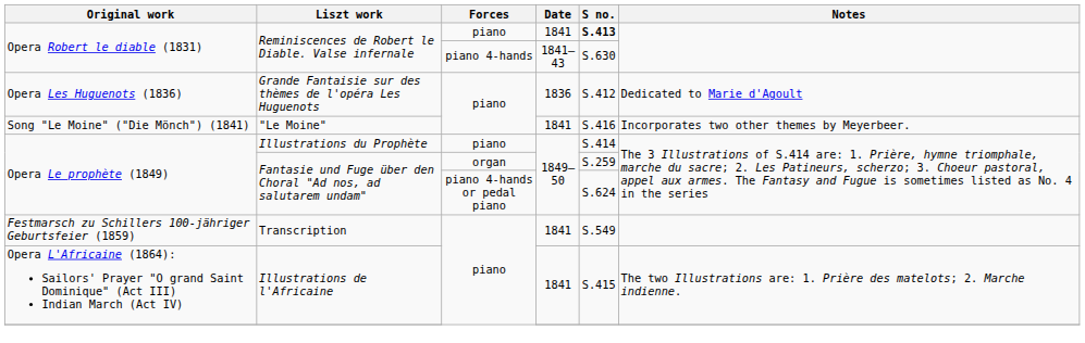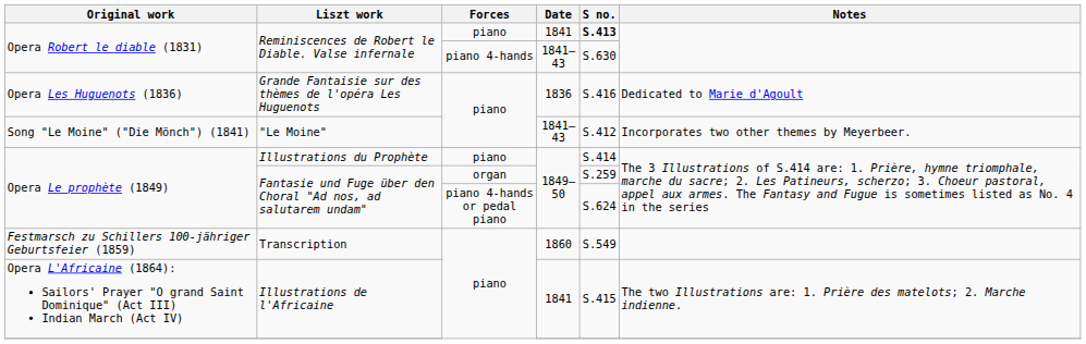Grande Fantaisie sur des thèmes de l'opéra Les Huguenots | S no.: S.412 -> S.416
"Le Moine" | Date: 1841 -> 1841–43
"Le Moine" | S no.: S.416 -> S.412
Transcription | Date: 1841 -> 1860
